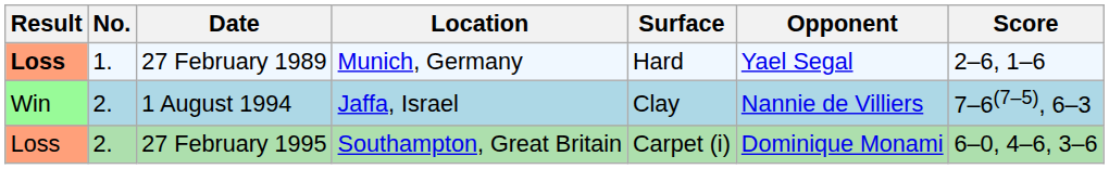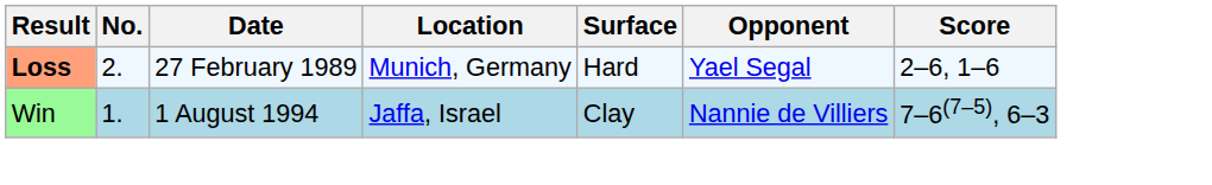27 February 1989 | No.: 1. -> 2.
1 August 1994 | No.: 2. -> 1.
- row: Loss | 2. | 27 February 1995 | Southampton, Great Britain | Carpet (i) | Dominique Monami | 6–0, 4–6, 3–6
